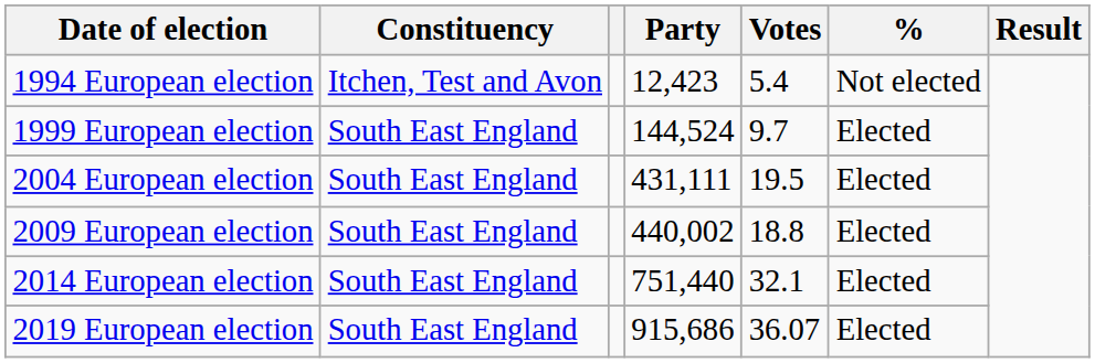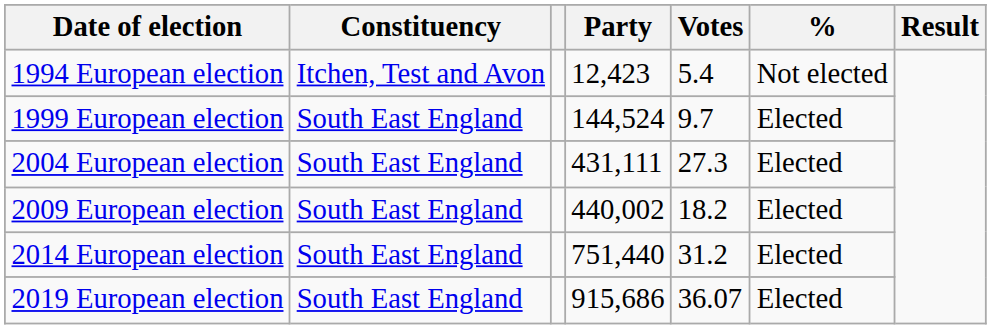2004 European election | Votes: 19.5 -> 27.3
2009 European election | Votes: 18.8 -> 18.2
2014 European election | Votes: 32.1 -> 31.2
